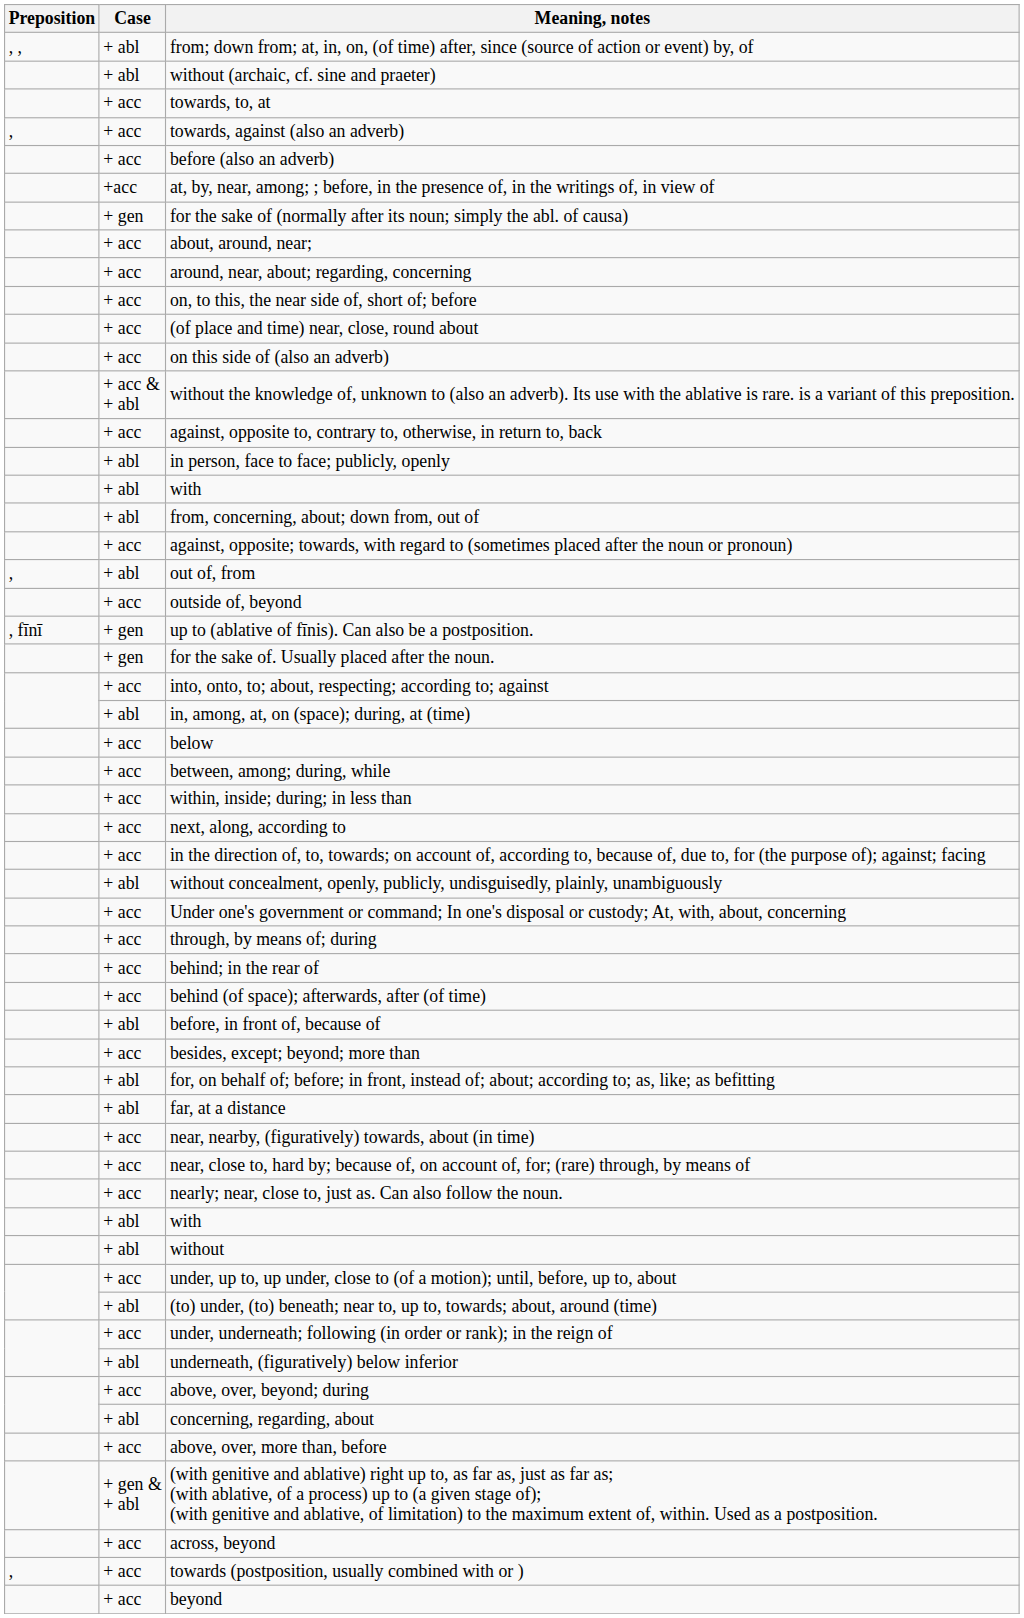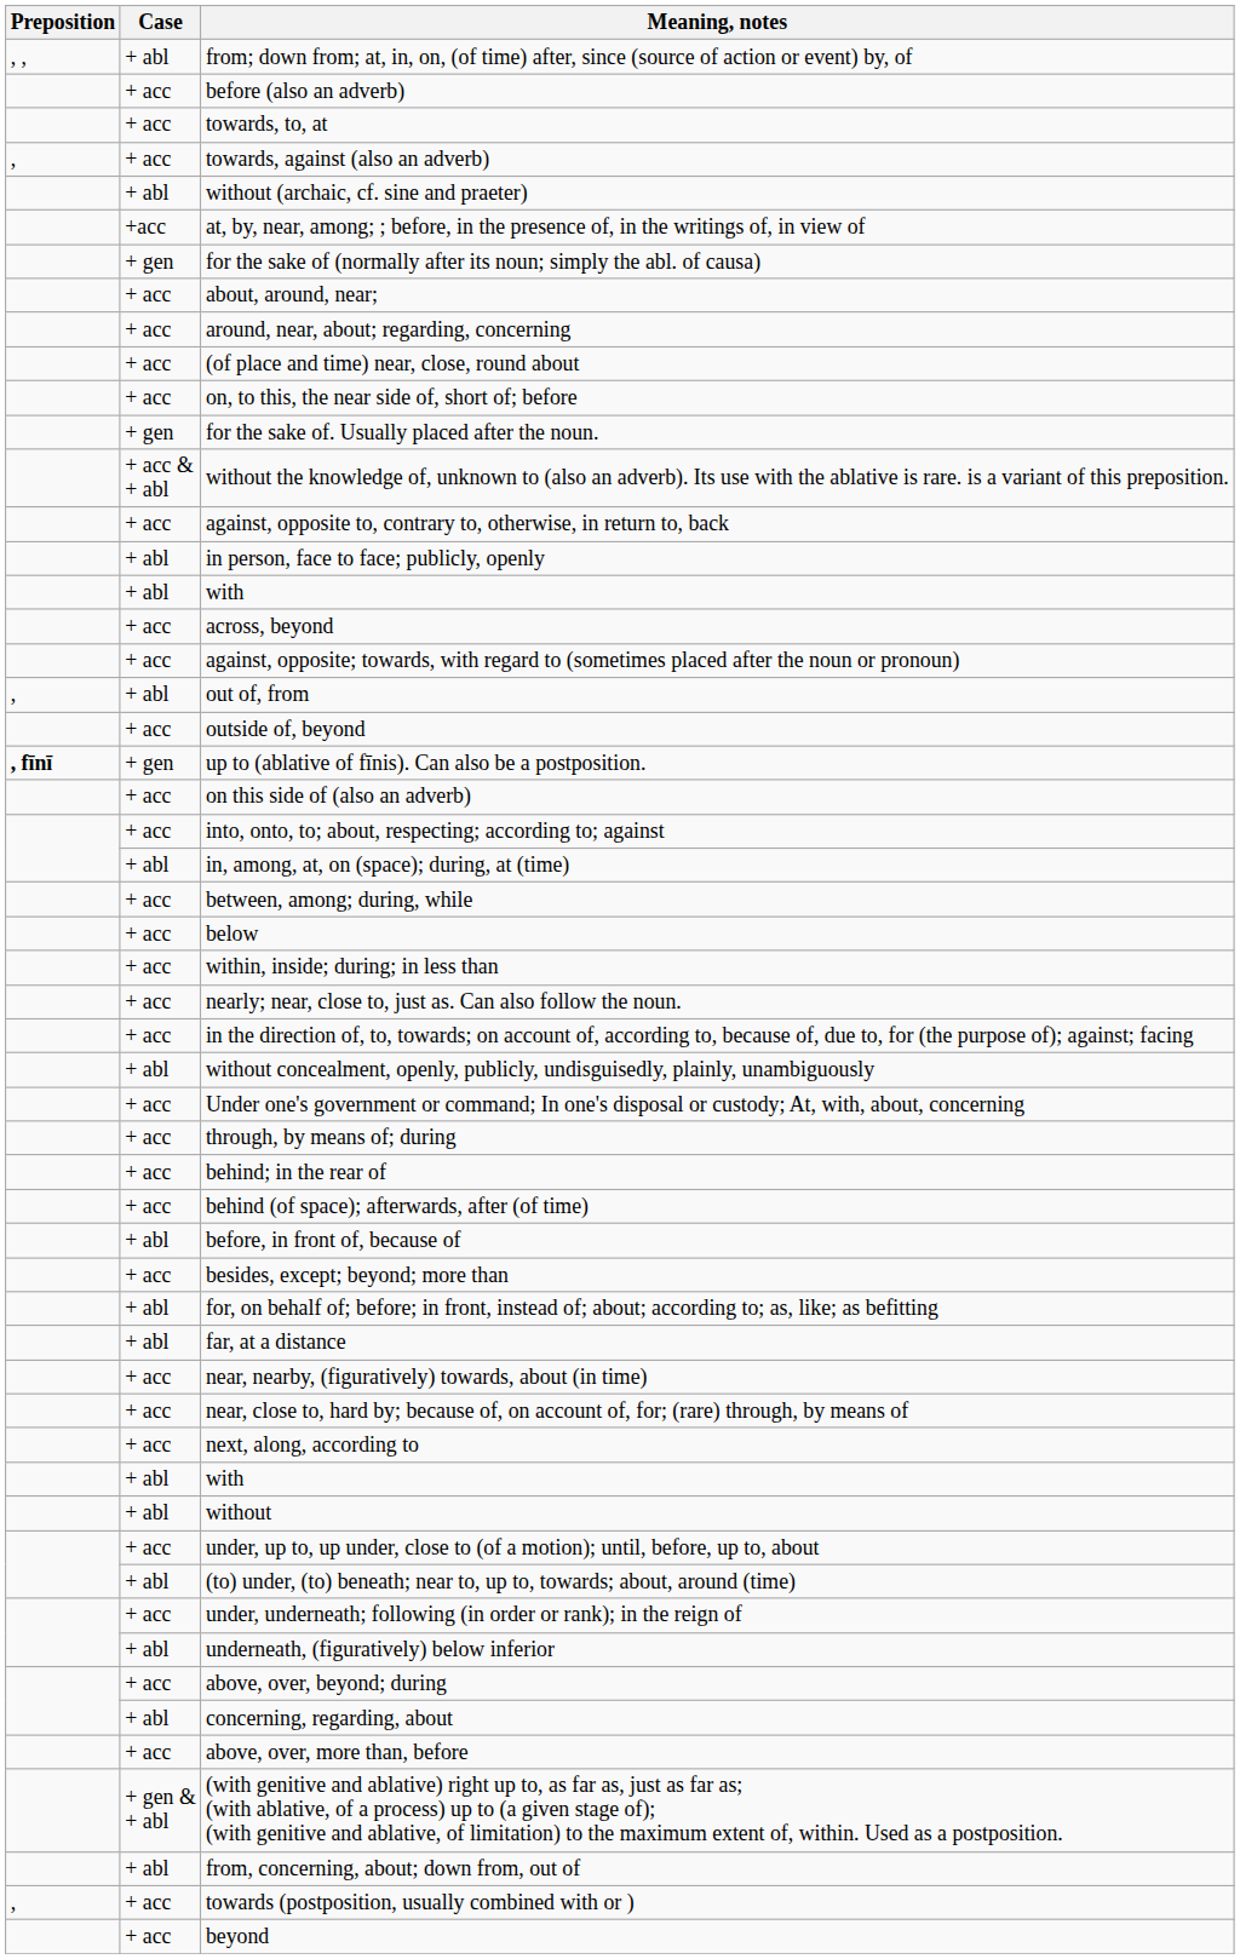rows swapped: without (archaic, cf. sine and praeter) <-> before (also an adverb)
rows swapped: (of place and time) near, close, round about <-> on, to this, the near side of, short of; before
rows swapped: on this side of (also an adverb) <-> for the sake of. Usually placed after the noun.
rows swapped: from, concerning, about; down from, out of <-> across, beyond
up to (ablative of fīnis). Can also be a postposition. | Preposition: normal -> bold
rows swapped: below <-> between, among; during, while
rows swapped: nearly; near, close to, just as. Can also follow the noun. <-> next, along, according to
